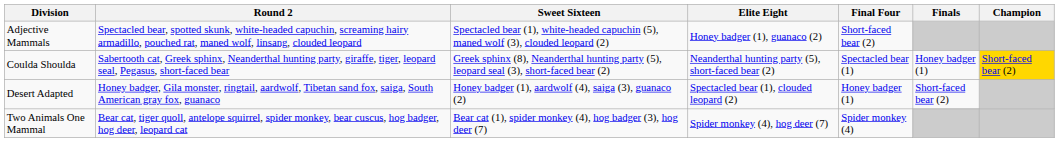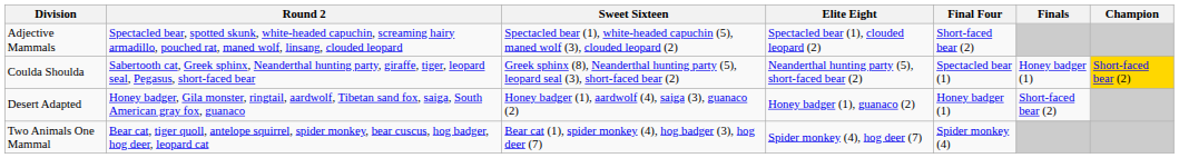Adjective Mammals | Elite Eight: Honey badger (1), guanaco (2) -> Spectacled bear (1), clouded leopard (2)
Desert Adapted | Elite Eight: Spectacled bear (1), clouded leopard (2) -> Honey badger (1), guanaco (2)
